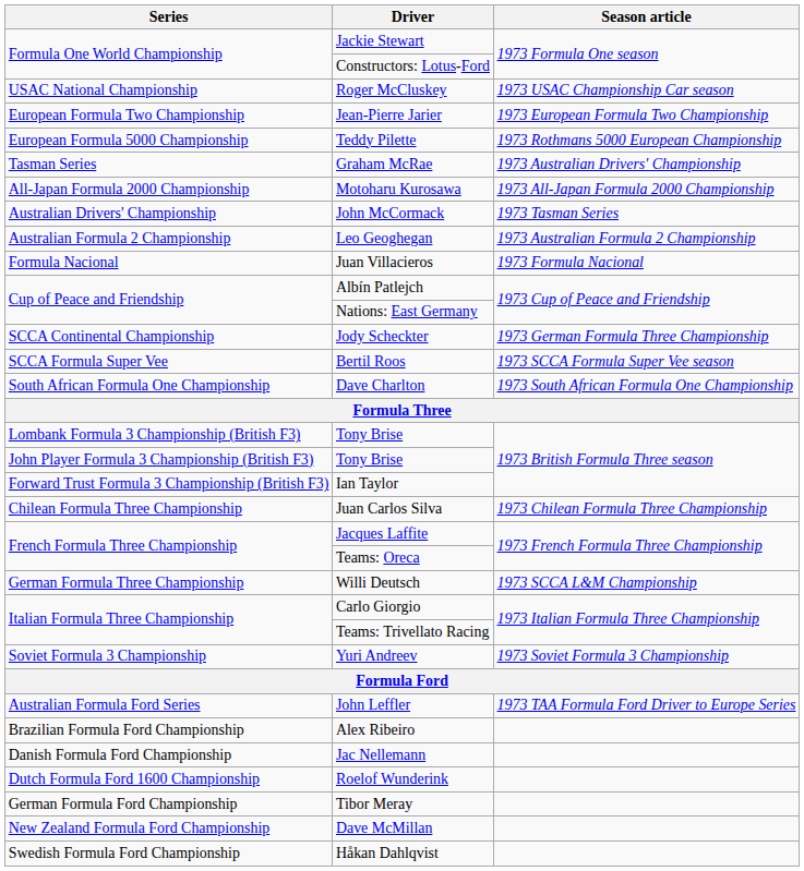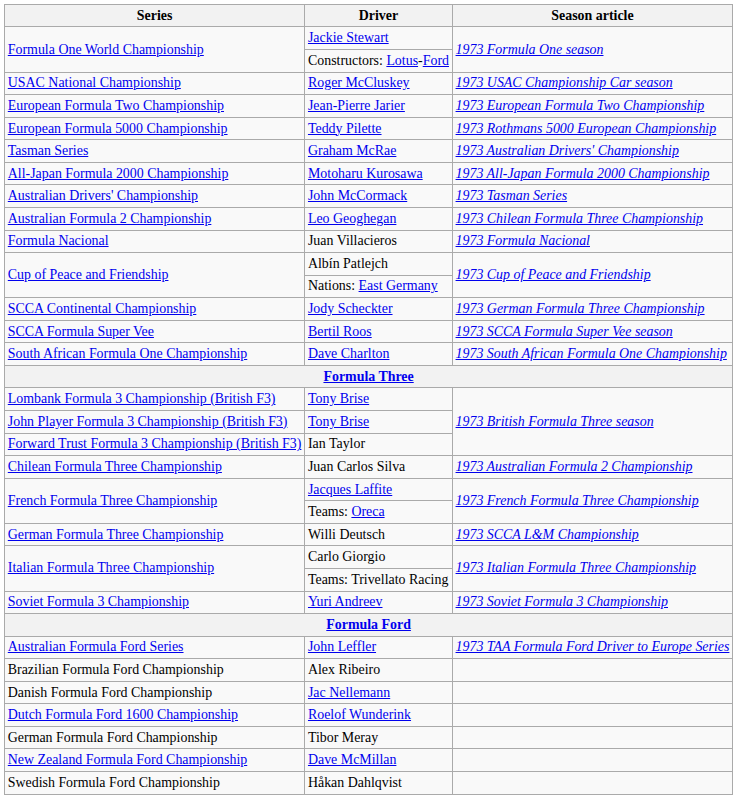Leo Geoghegan | Season article: 1973 Australian Formula 2 Championship -> 1973 Chilean Formula Three Championship
Juan Carlos Silva | Season article: 1973 Chilean Formula Three Championship -> 1973 Australian Formula 2 Championship
